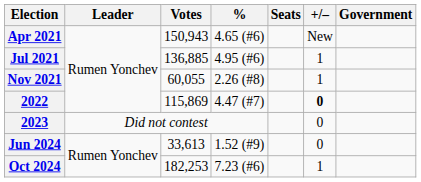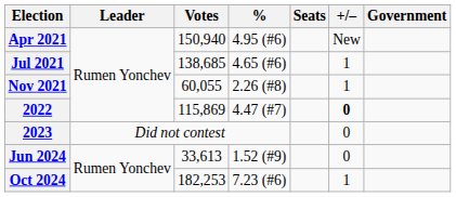Apr 2021 | Votes: 150,943 -> 150,940
Apr 2021 | %: 4.65 (#6) -> 4.95 (#6)
Jul 2021 | Votes: 136,885 -> 138,685
Jul 2021 | %: 4.95 (#6) -> 4.65 (#6)
